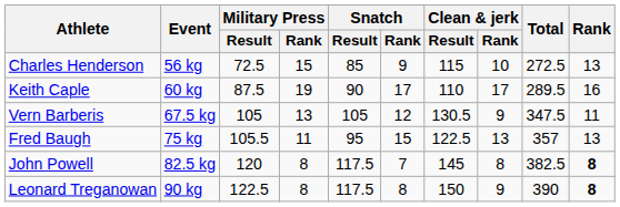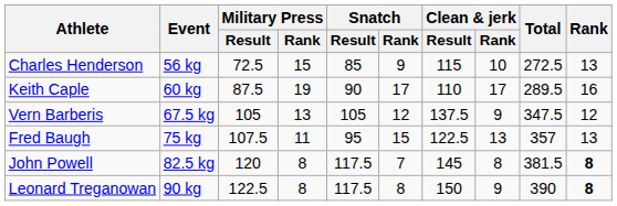Vern Barberis | Clean & jerk / Result: 130.5 -> 137.5
Vern Barberis | Rank: 11 -> 12
Fred Baugh | Military Press / Result: 105.5 -> 107.5
John Powell | Total: 382.5 -> 381.5
